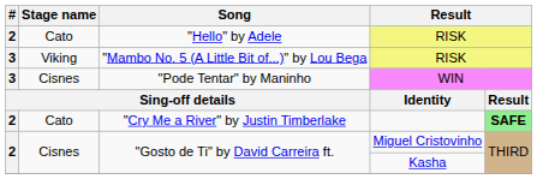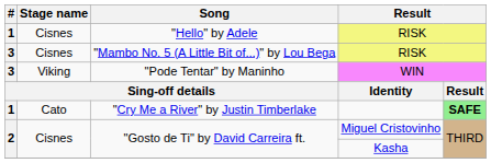"Hello" by Adele | #: 2 -> 1
"Hello" by Adele | Stage name: Cato -> Cisnes
"Mambo No. 5 (A Little Bit of...)" by Lou Bega | Stage name: Viking -> Cisnes
"Pode Tentar" by Maninho | Stage name: Cisnes -> Viking
"Cry Me a River" by Justin Timberlake | #: 2 -> 1
